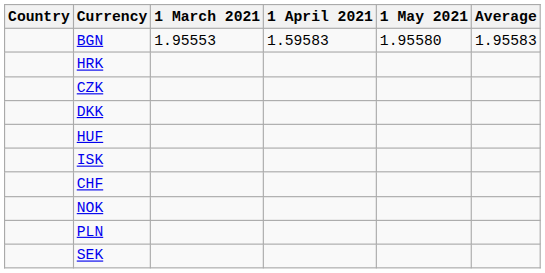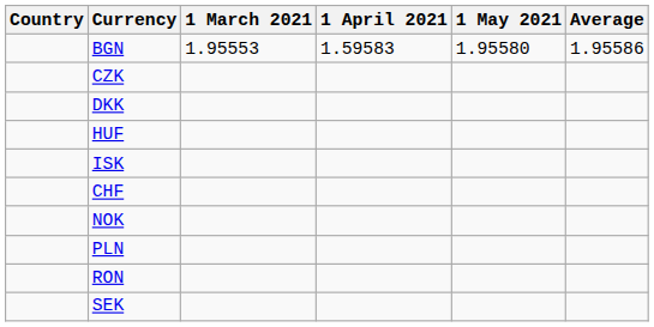BGN | Average: 1.95583 -> 1.95586
- row: HRK
+ row: RON
